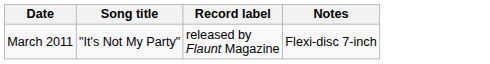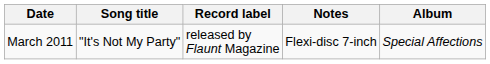+ column: Album | Special Affections
